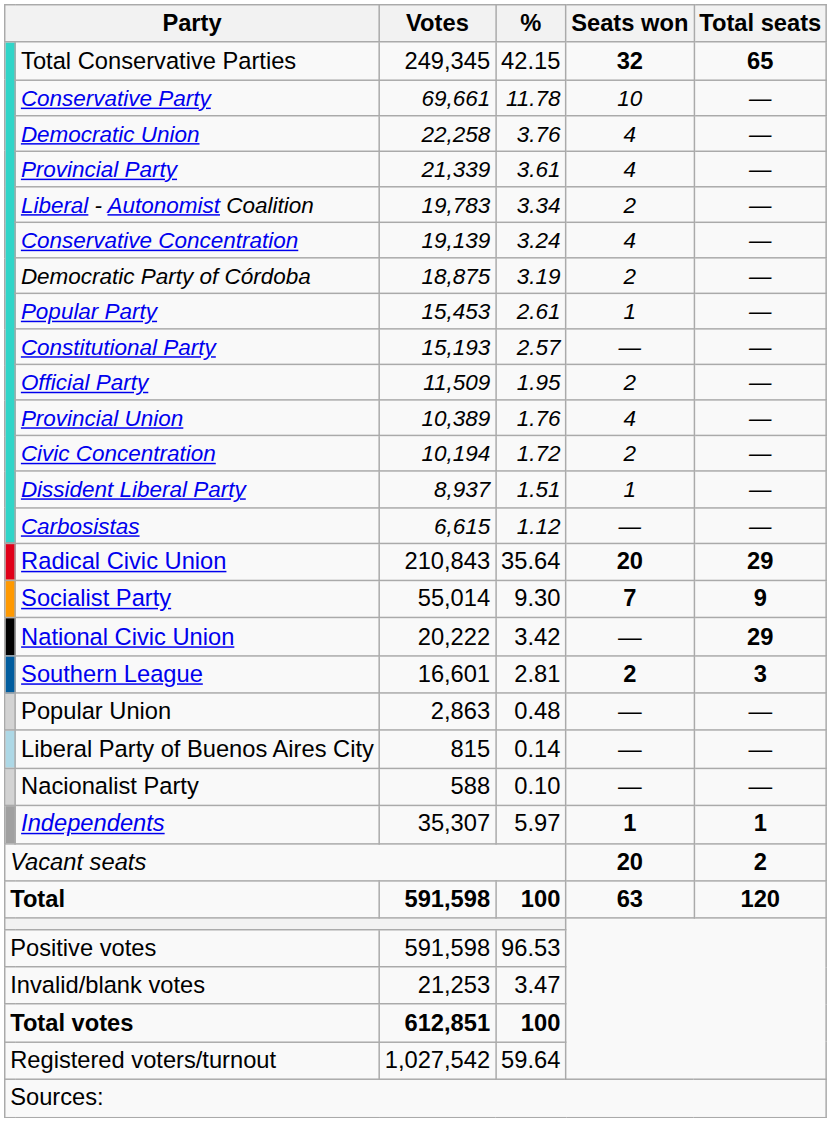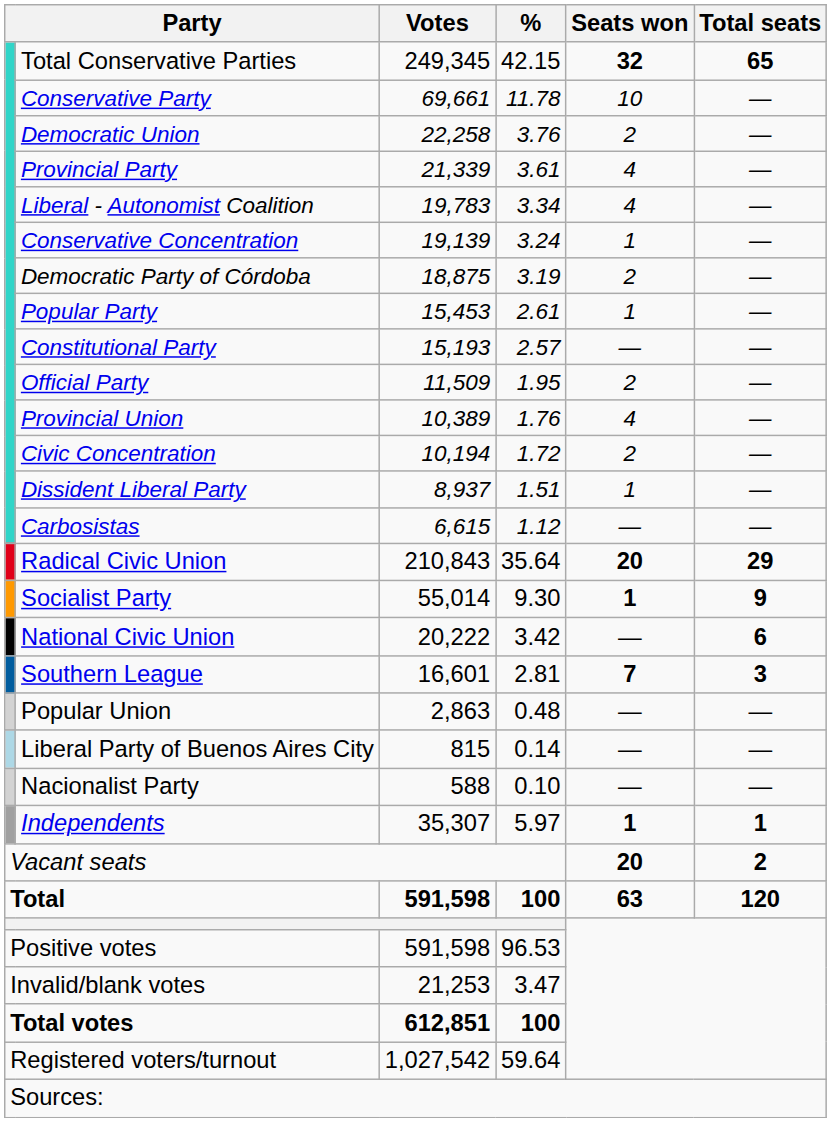Democratic Union | Seats won: 4 -> 2
Liberal - Autonomist Coalition | Seats won: 2 -> 4
Conservative Concentration | Seats won: 4 -> 1
Socialist Party | Seats won: 7 -> 1
National Civic Union | Total seats: 29 -> 6
Southern League | Seats won: 2 -> 7
